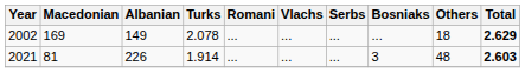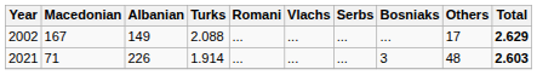2002 | Macedonian: 169 -> 167
2002 | Turks: 2.078 -> 2.088
2002 | Others: 18 -> 17
2021 | Macedonian: 81 -> 71
